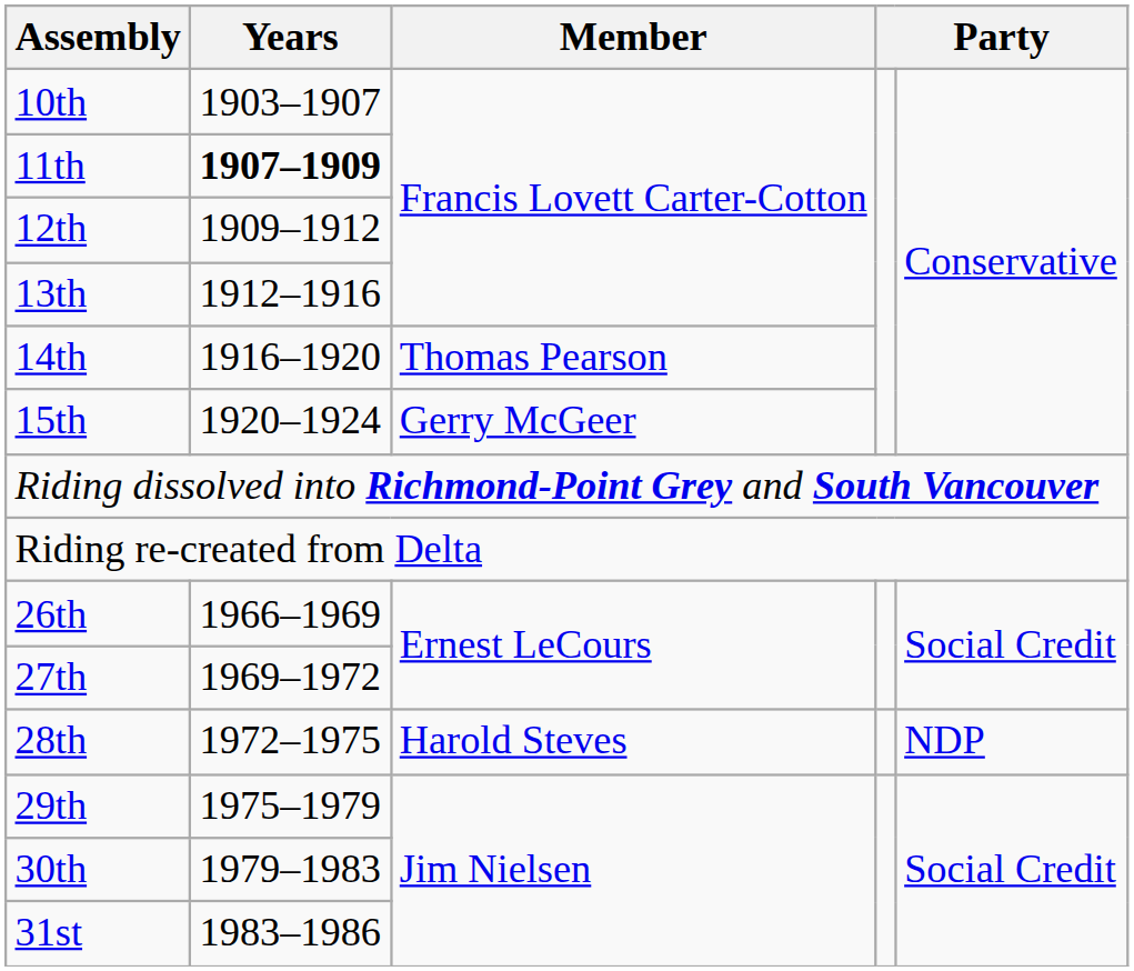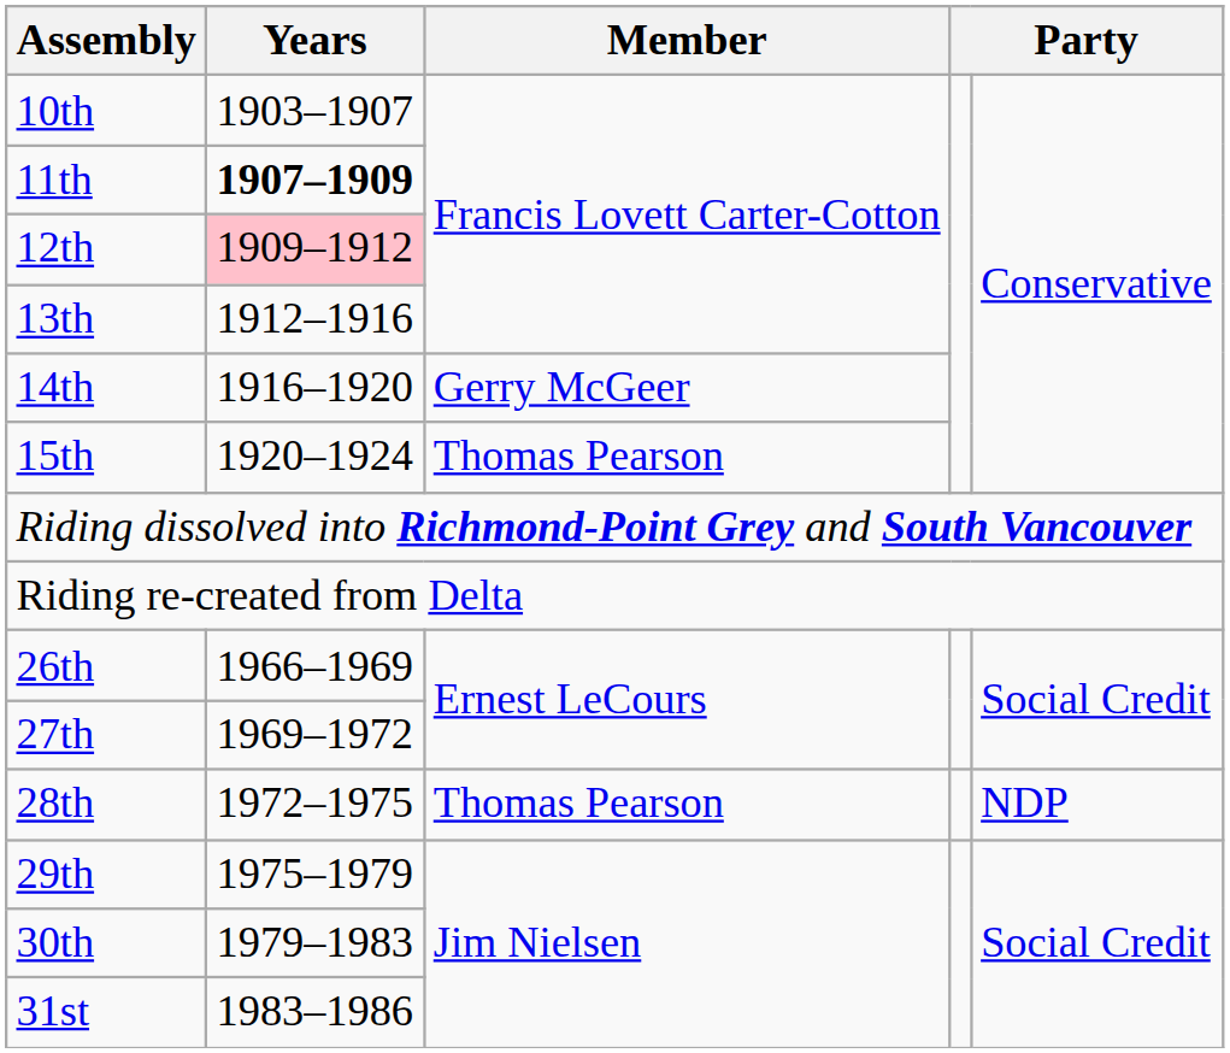12th | Years: no background -> pink background
14th | Member: Thomas Pearson -> Gerry McGeer
15th | Member: Gerry McGeer -> Thomas Pearson
28th | Member: Harold Steves -> Thomas Pearson
